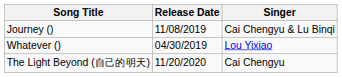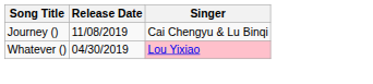Whatever () | Singer: no background -> pink background
- row: The Light Beyond (自己的明天) | 11/20/2020 | Cai Chengyu
